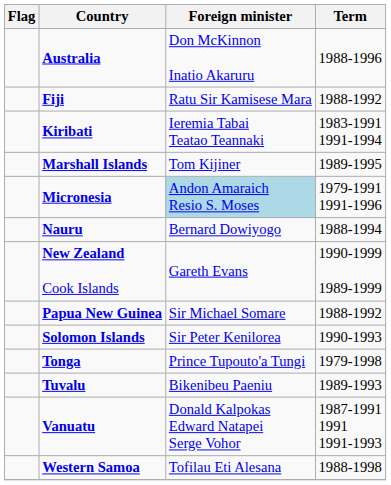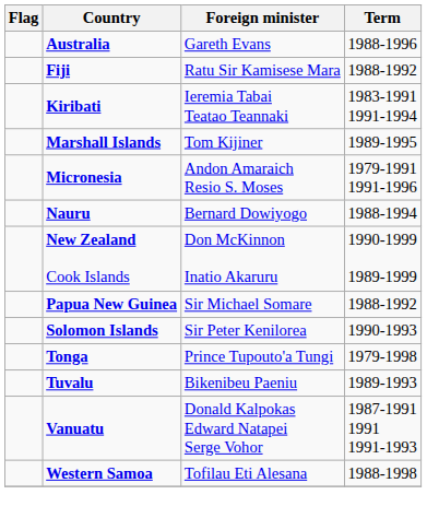Australia | Foreign minister: Don McKinnon Inatio Akaruru -> Gareth Evans
Micronesia | Foreign minister: lightblue background -> no background
New Zealand Cook Islands | Foreign minister: Gareth Evans -> Don McKinnon Inatio Akaruru
